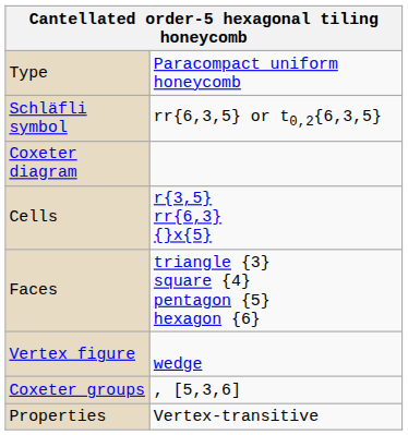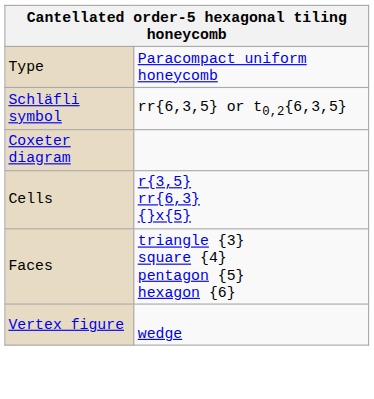- row: Coxeter groups | , [5,3,6]
- row: Properties | Vertex-transitive
